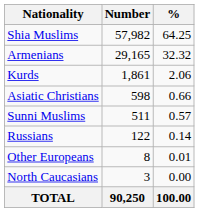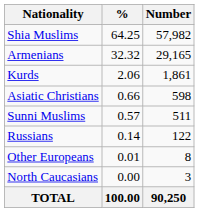columns swapped: Number <-> %
